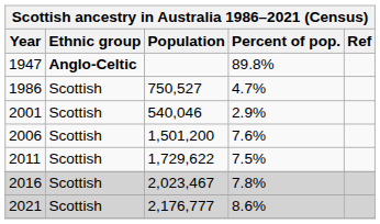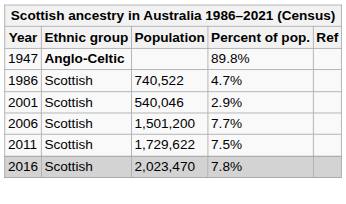1986 | Population: 750,527 -> 740,522
2006 | Percent of pop.: 7.6% -> 7.7%
2016 | Population: 2,023,467 -> 2,023,470
- row: 2021 | Scottish | 2,176,777 | 8.6%
